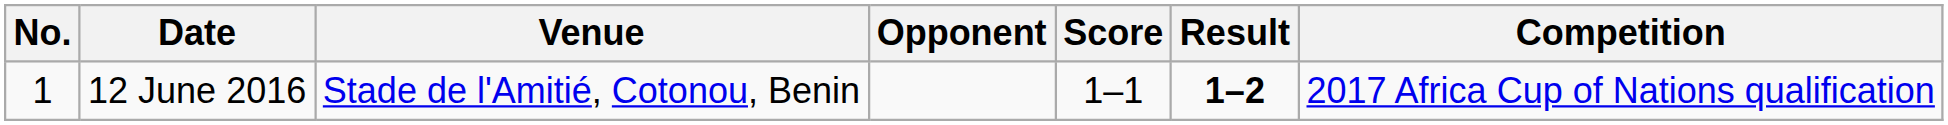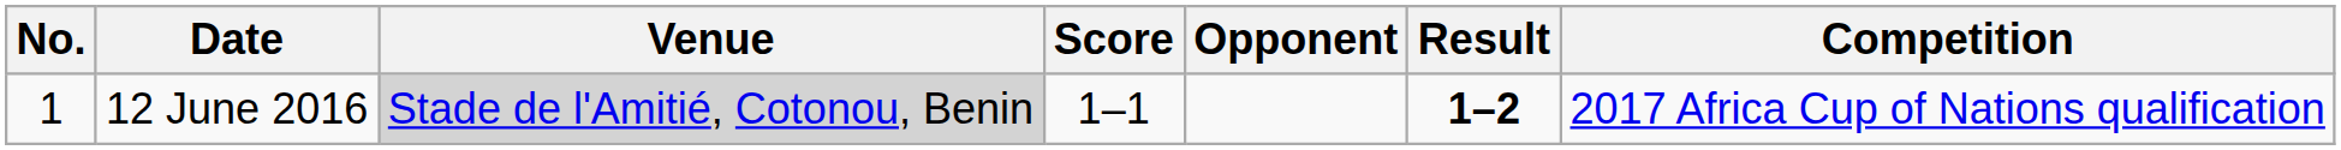columns swapped: Opponent <-> Score
12 June 2016 | Venue: no background -> lightgrey background
